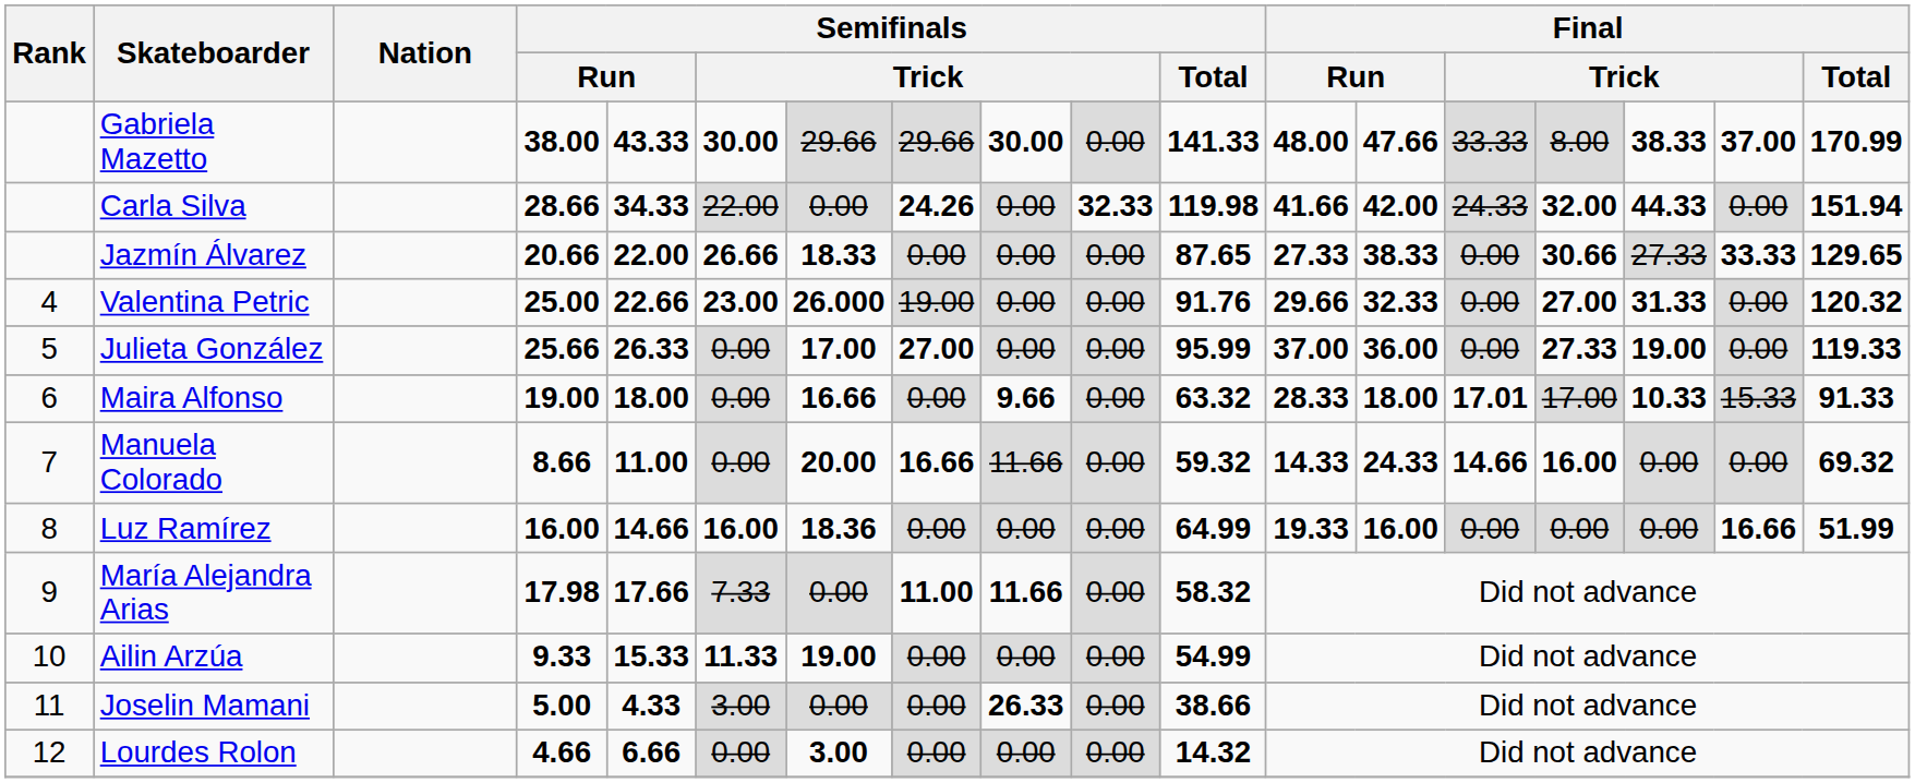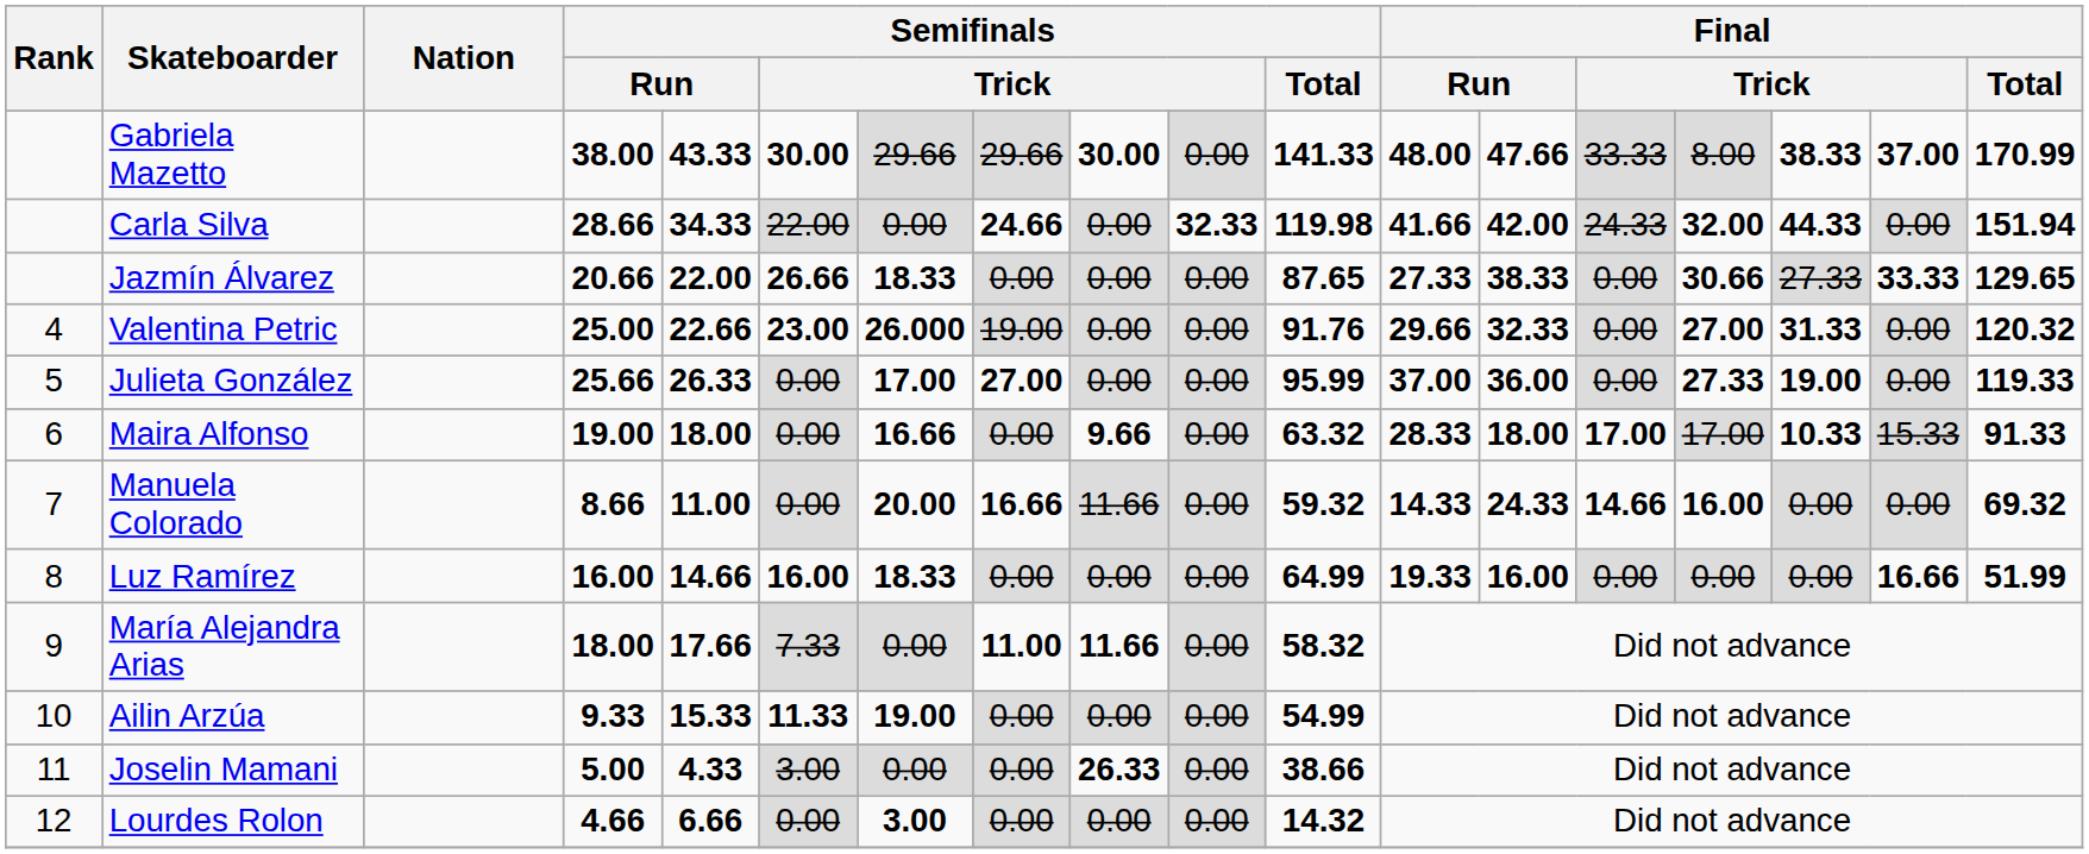Carla Silva | column 8: 24.26 -> 24.66
Maira Alfonso | column 14: 17.01 -> 17.00
Luz Ramírez | column 7: 18.36 -> 18.33
María Alejandra Arias | column 4: 17.98 -> 18.00
